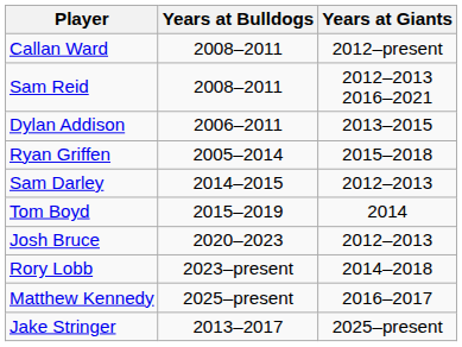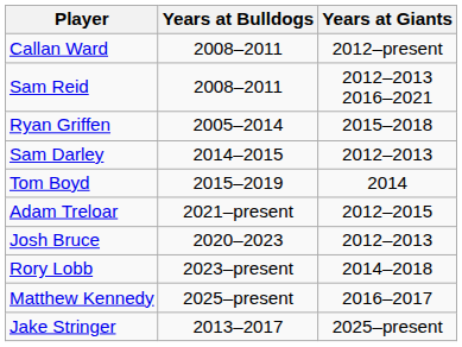- row: Dylan Addison | 2006–2011 | 2013–2015
+ row: Adam Treloar | 2021–present | 2012–2015
